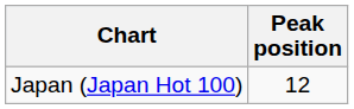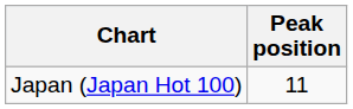Japan (Japan Hot 100) | Peak position: 12 -> 11
